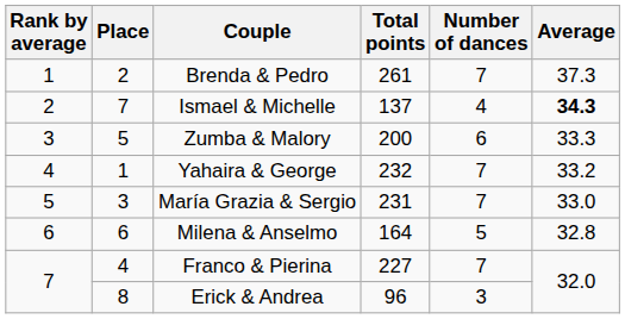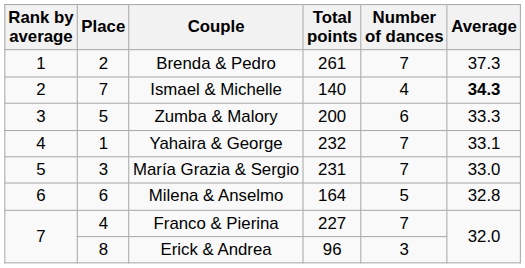Ismael & Michelle | Total points: 137 -> 140
Yahaira & George | Average: 33.2 -> 33.1
